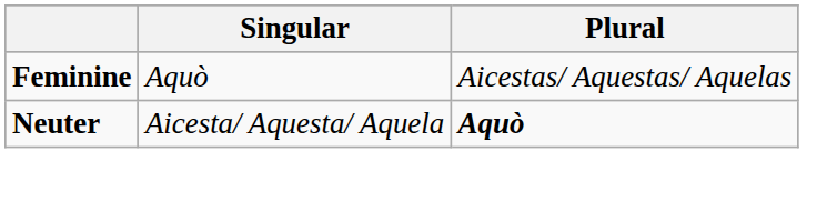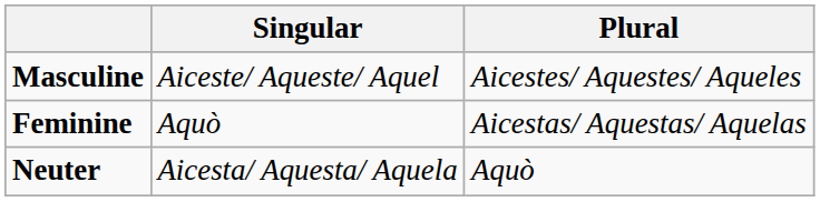+ row: Masculine | Aiceste/ Aqueste/ Aquel | Aicestes/ Aquestes/ Aqueles
Neuter | Plural: bold -> normal
